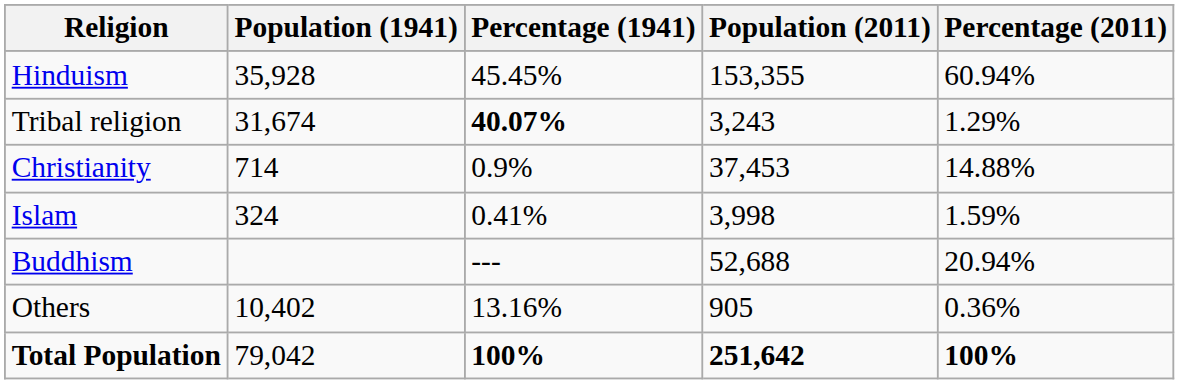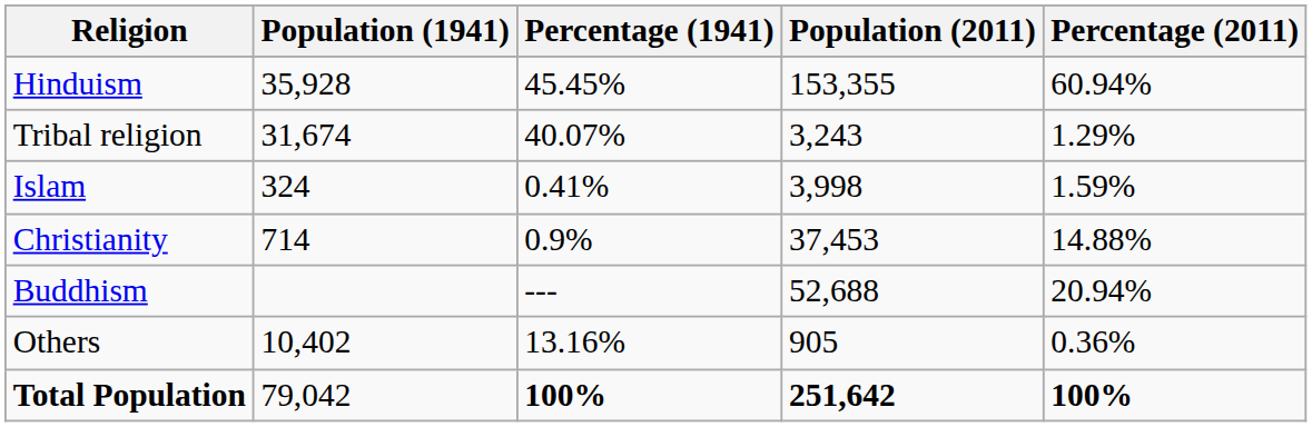Tribal religion | Percentage (1941): bold -> normal
rows swapped: Christianity <-> Islam
